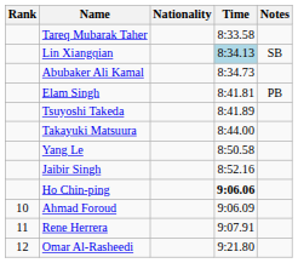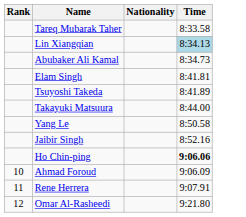- column: Notes | SB | PB
